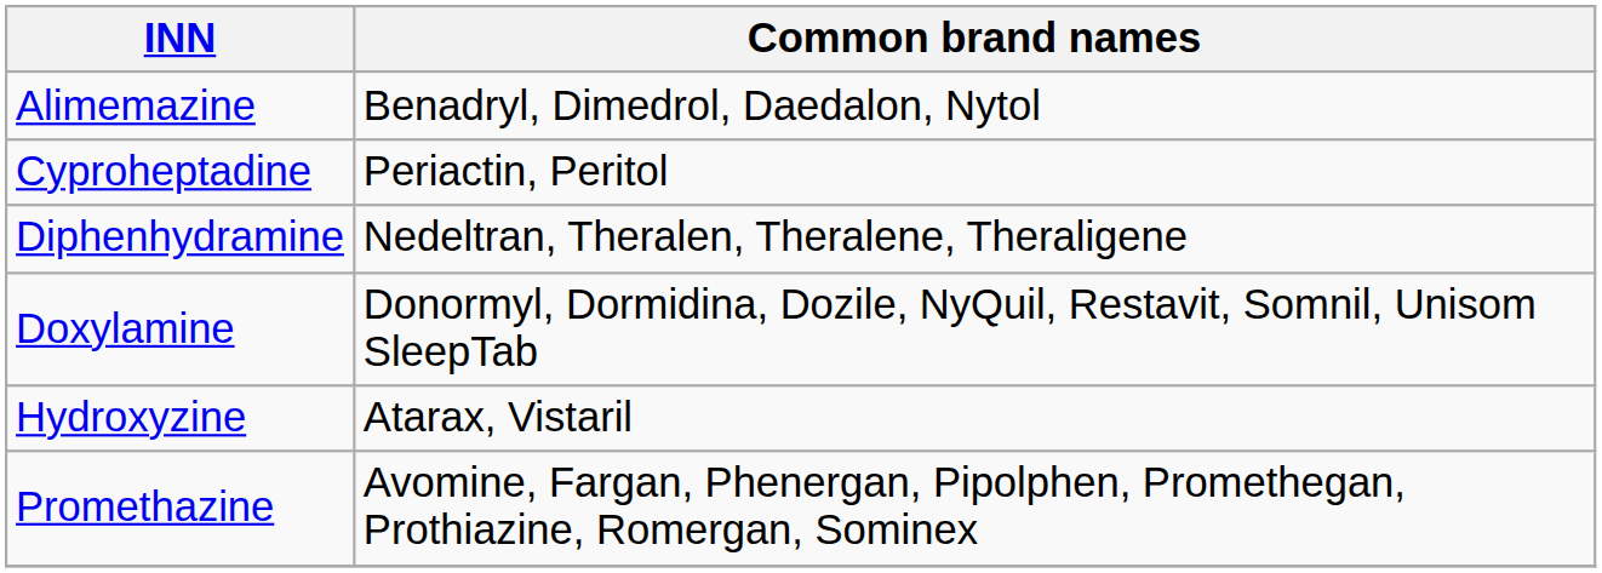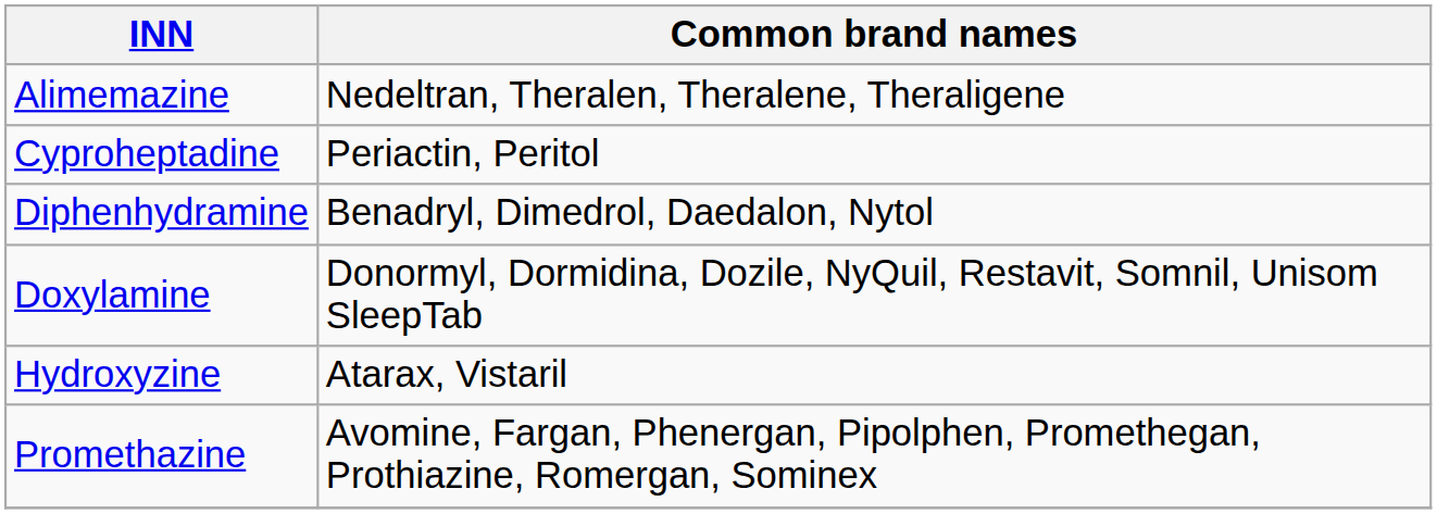Alimemazine | Common brand names: Benadryl, Dimedrol, Daedalon, Nytol -> Nedeltran, Theralen, Theralene, Theraligene
Diphenhydramine | Common brand names: Nedeltran, Theralen, Theralene, Theraligene -> Benadryl, Dimedrol, Daedalon, Nytol
